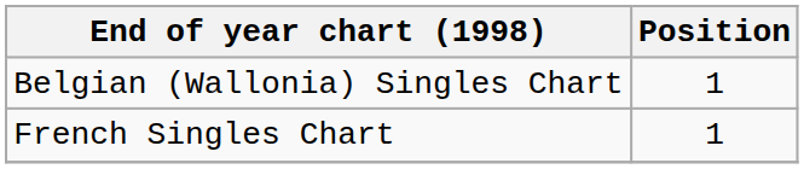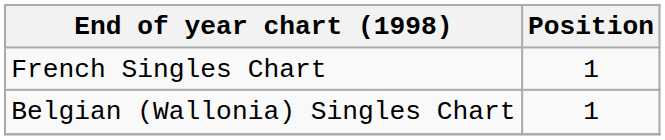rows swapped: Belgian (Wallonia) Singles Chart <-> French Singles Chart
